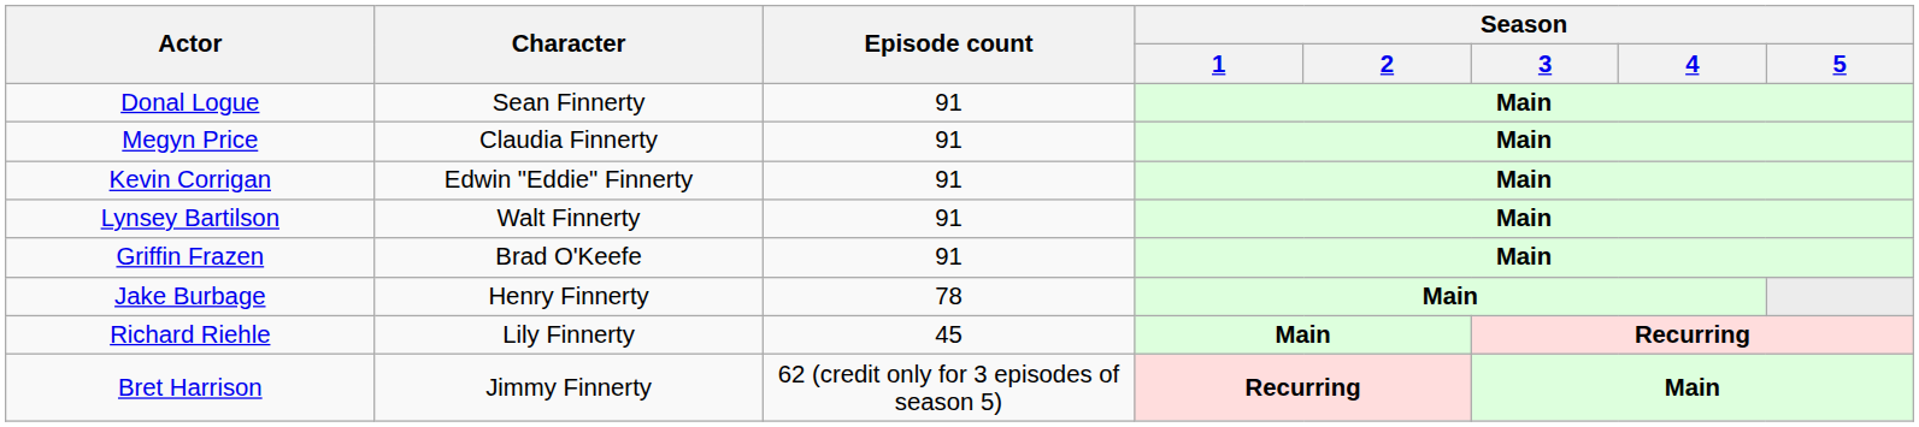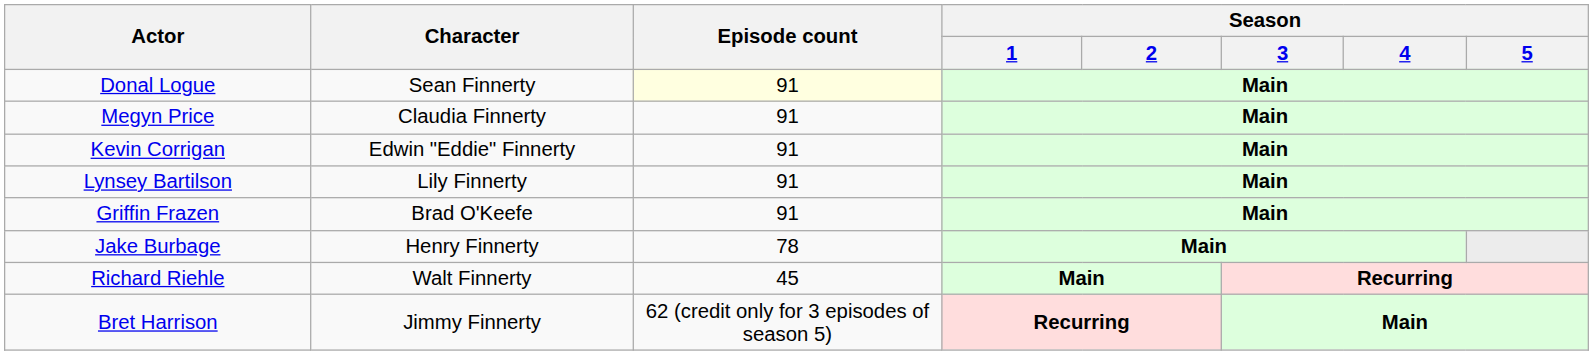Donal Logue | Episode count: no background -> lightyellow background
Lynsey Bartilson | Character: Walt Finnerty -> Lily Finnerty
Richard Riehle | Character: Lily Finnerty -> Walt Finnerty
